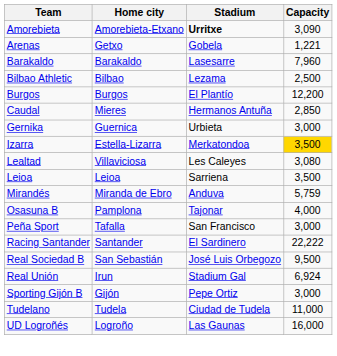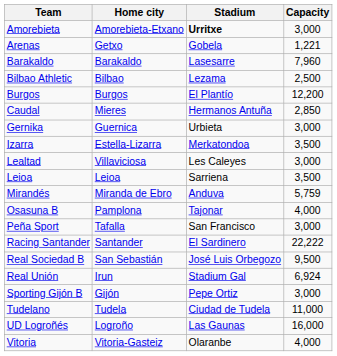Amorebieta | Capacity: 3,090 -> 3,000
Izarra | Capacity: gold background -> no background
Lealtad | Capacity: 3,080 -> 3,000
+ row: Vitoria | Vitoria-Gasteiz | Olaranbe | 4,000
